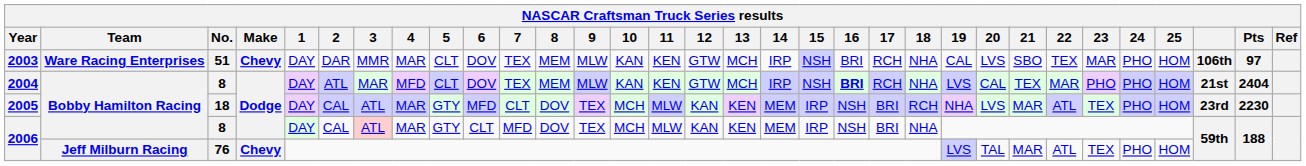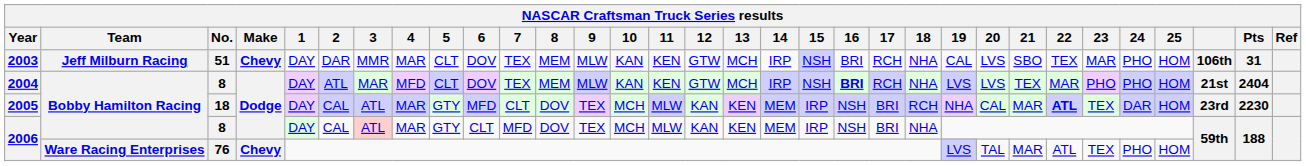2003 | Team: Ware Racing Enterprises -> Jeff Milburn Racing
2003 | Pts: 97 -> 31
2004 | 20: CAL -> LVS
2005 | 20: LVS -> CAL
2005 | 22: normal -> bold
2005 | 24: PHO -> DAR
2006 / 76 | Team: Jeff Milburn Racing -> Ware Racing Enterprises
